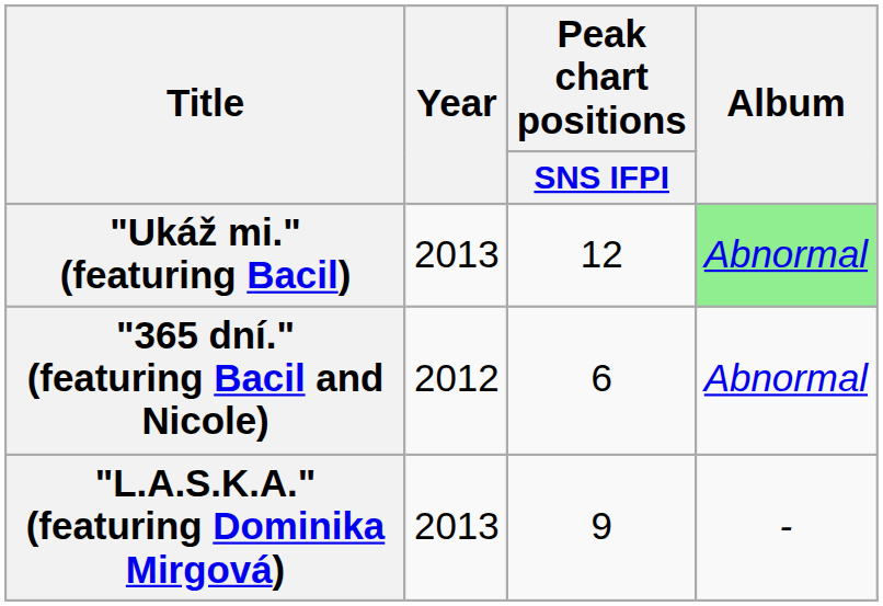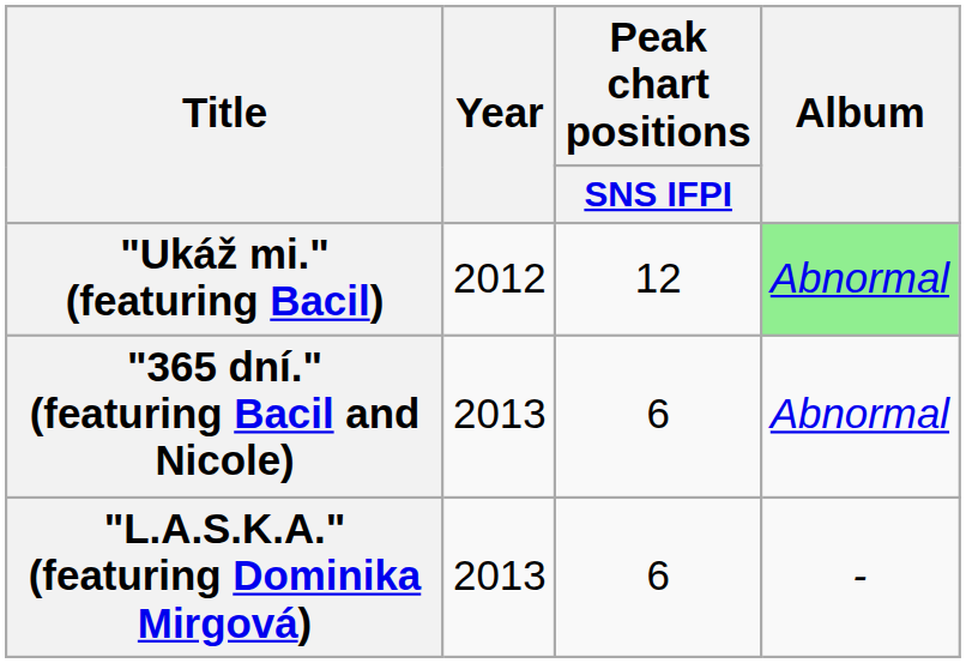"Ukáž mi." (featuring Bacil) | Year: 2013 -> 2012
"365 dní." (featuring Bacil and Nicole) | Year: 2012 -> 2013
"L.A.S.K.A." (featuring Dominika Mirgová) | Peak chart positions / SNS IFPI: 9 -> 6
